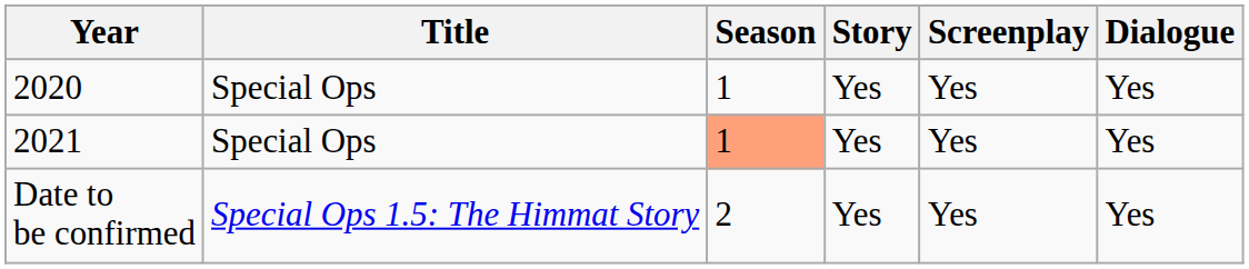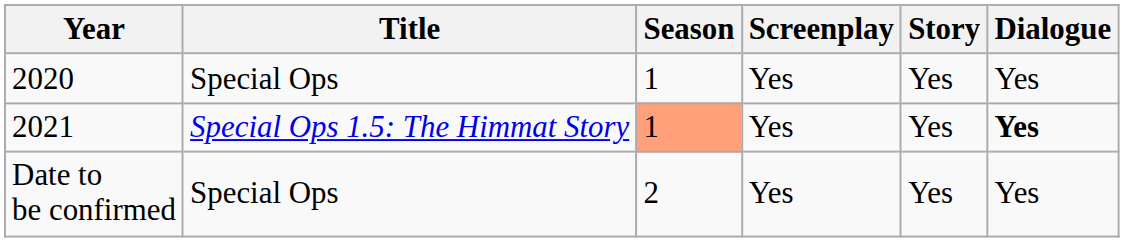columns swapped: Story <-> Screenplay
2021 | Title: Special Ops -> Special Ops 1.5: The Himmat Story
2021 | Dialogue: normal -> bold
Date to be confirmed | Title: Special Ops 1.5: The Himmat Story -> Special Ops
